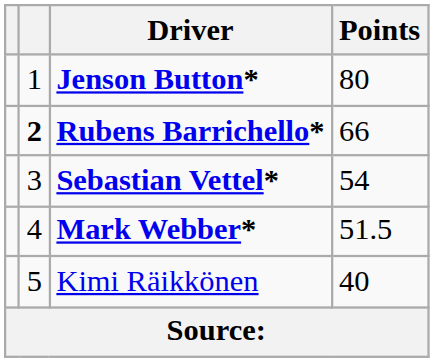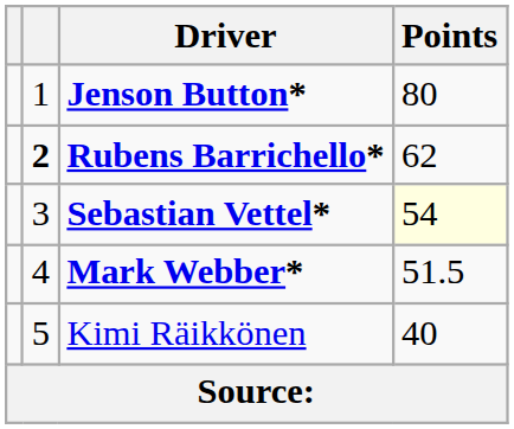Rubens Barrichello* | Points: 66 -> 62
Sebastian Vettel* | Points: no background -> lightyellow background
